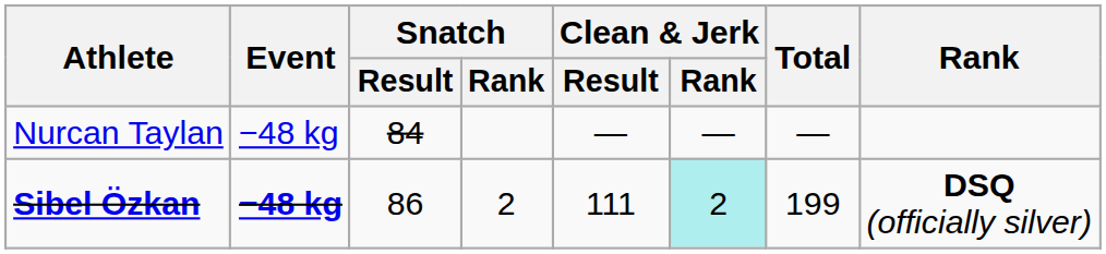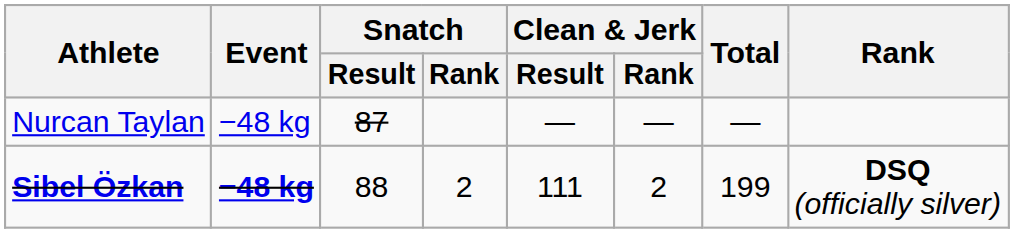Nurcan Taylan | Snatch / Result: 84 -> 87
Sibel Özkan | Snatch / Result: 86 -> 88
Sibel Özkan | Clean & Jerk / Rank: paleturquoise background -> no background
